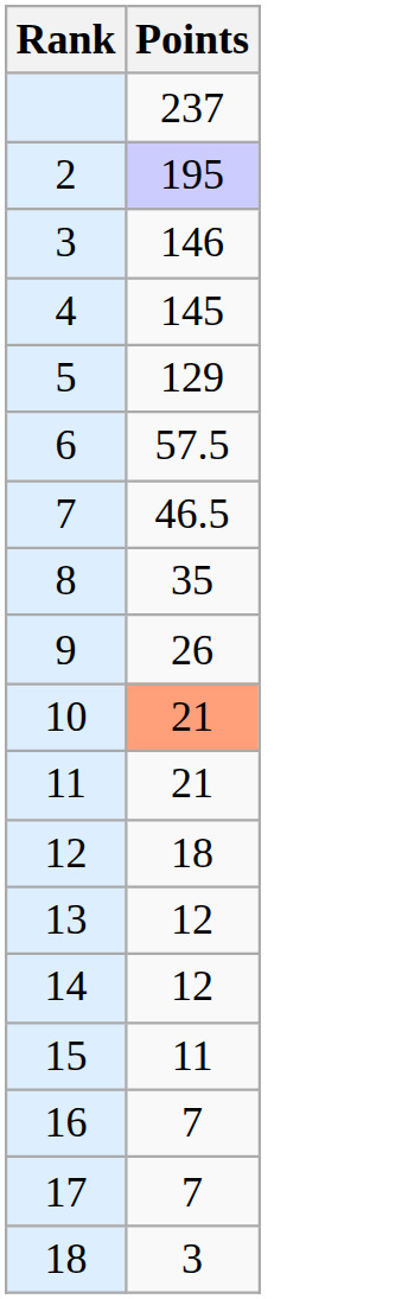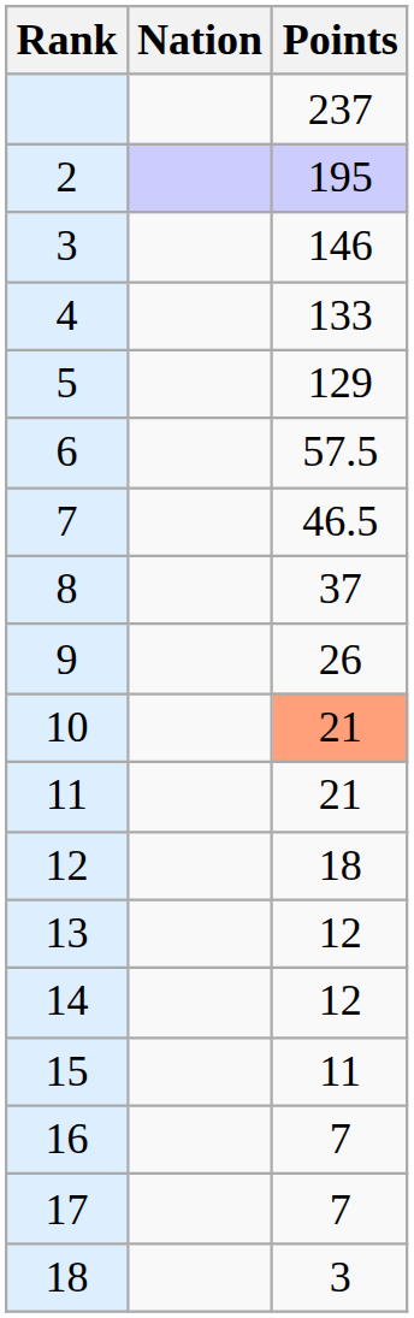+ column: Nation
4 | Points: 145 -> 133
8 | Points: 35 -> 37
